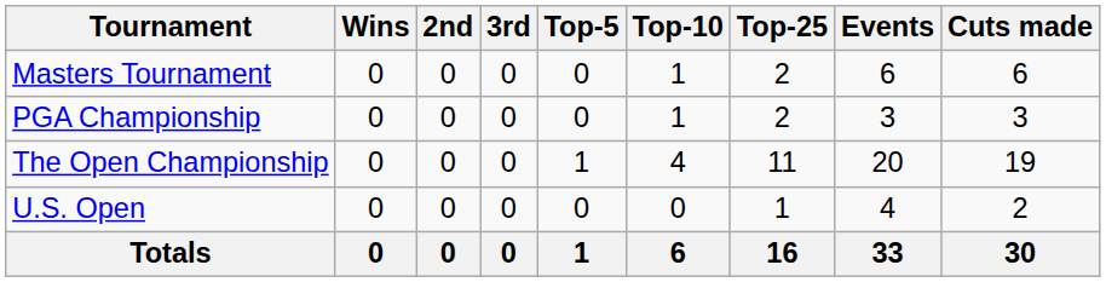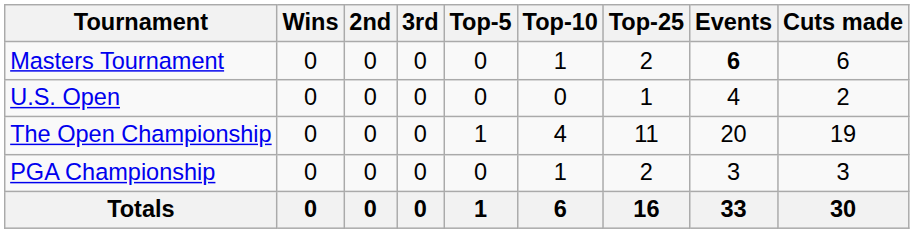Masters Tournament | Events: normal -> bold
rows swapped: U.S. Open <-> PGA Championship
